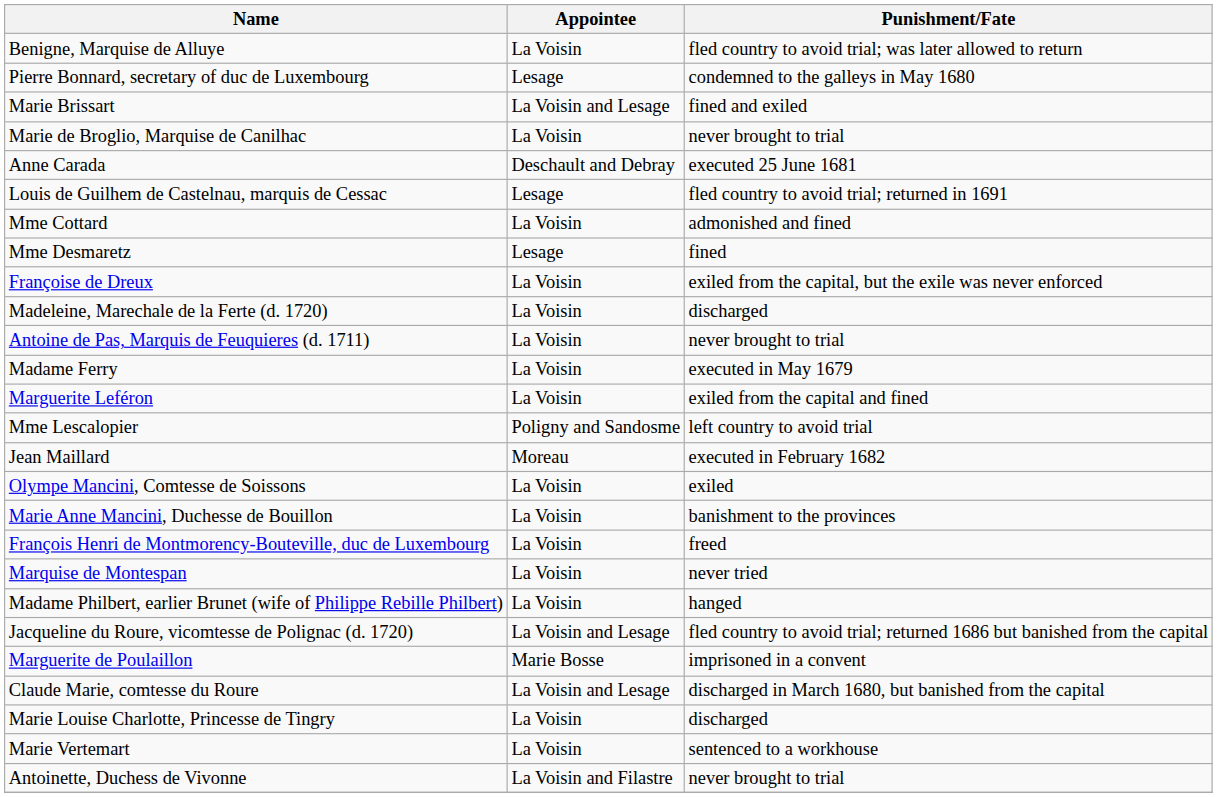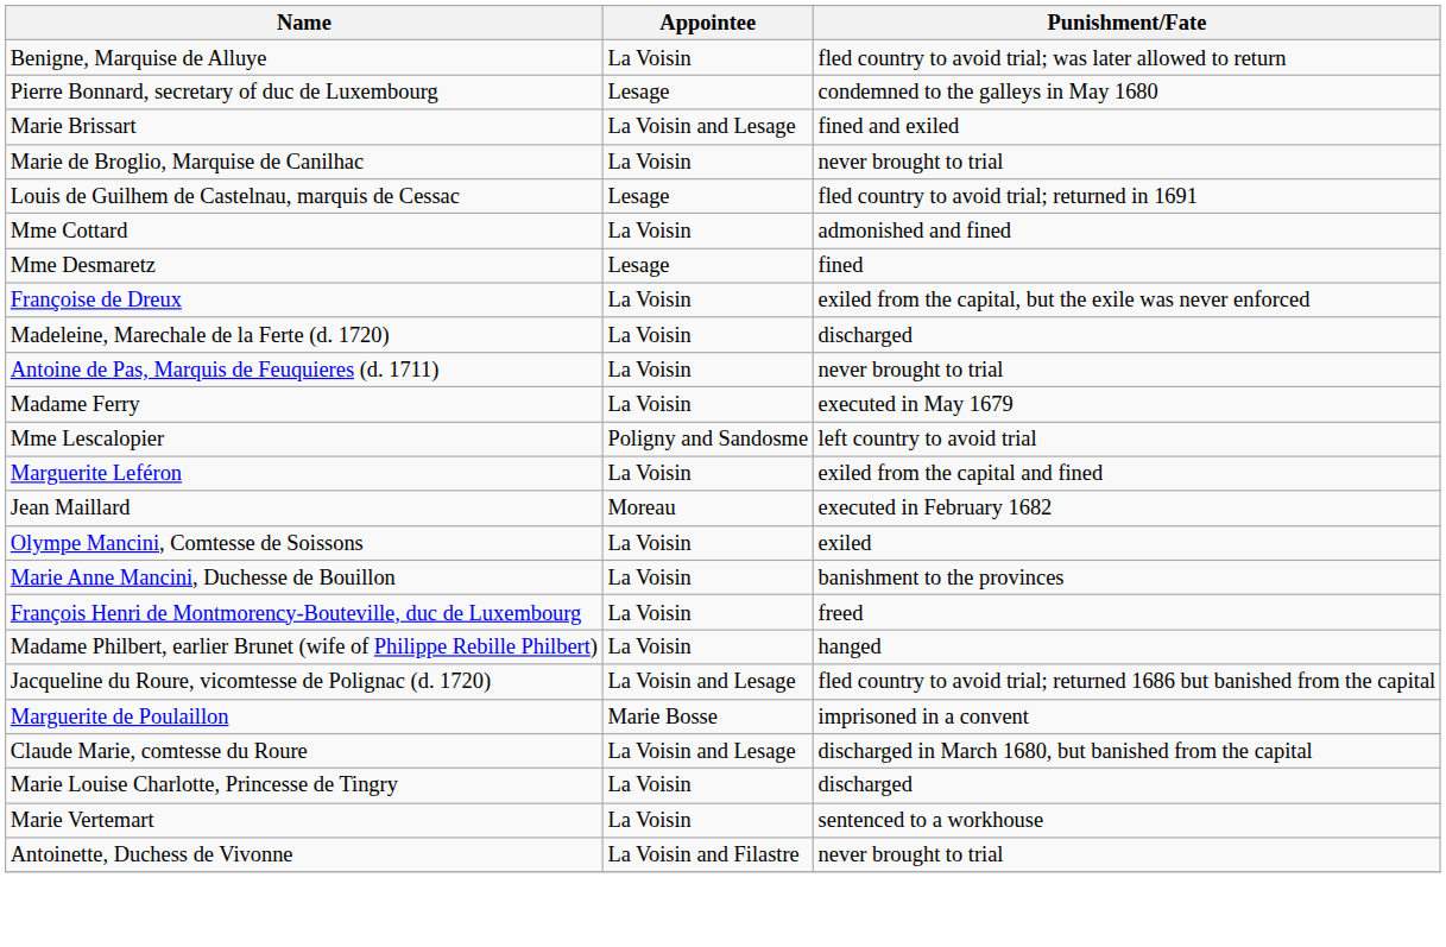- row: Anne Carada | Deschault and Debray | executed 25 June 1681
rows swapped: Marguerite Leféron <-> Mme Lescalopier
- row: Marquise de Montespan | La Voisin | never tried
